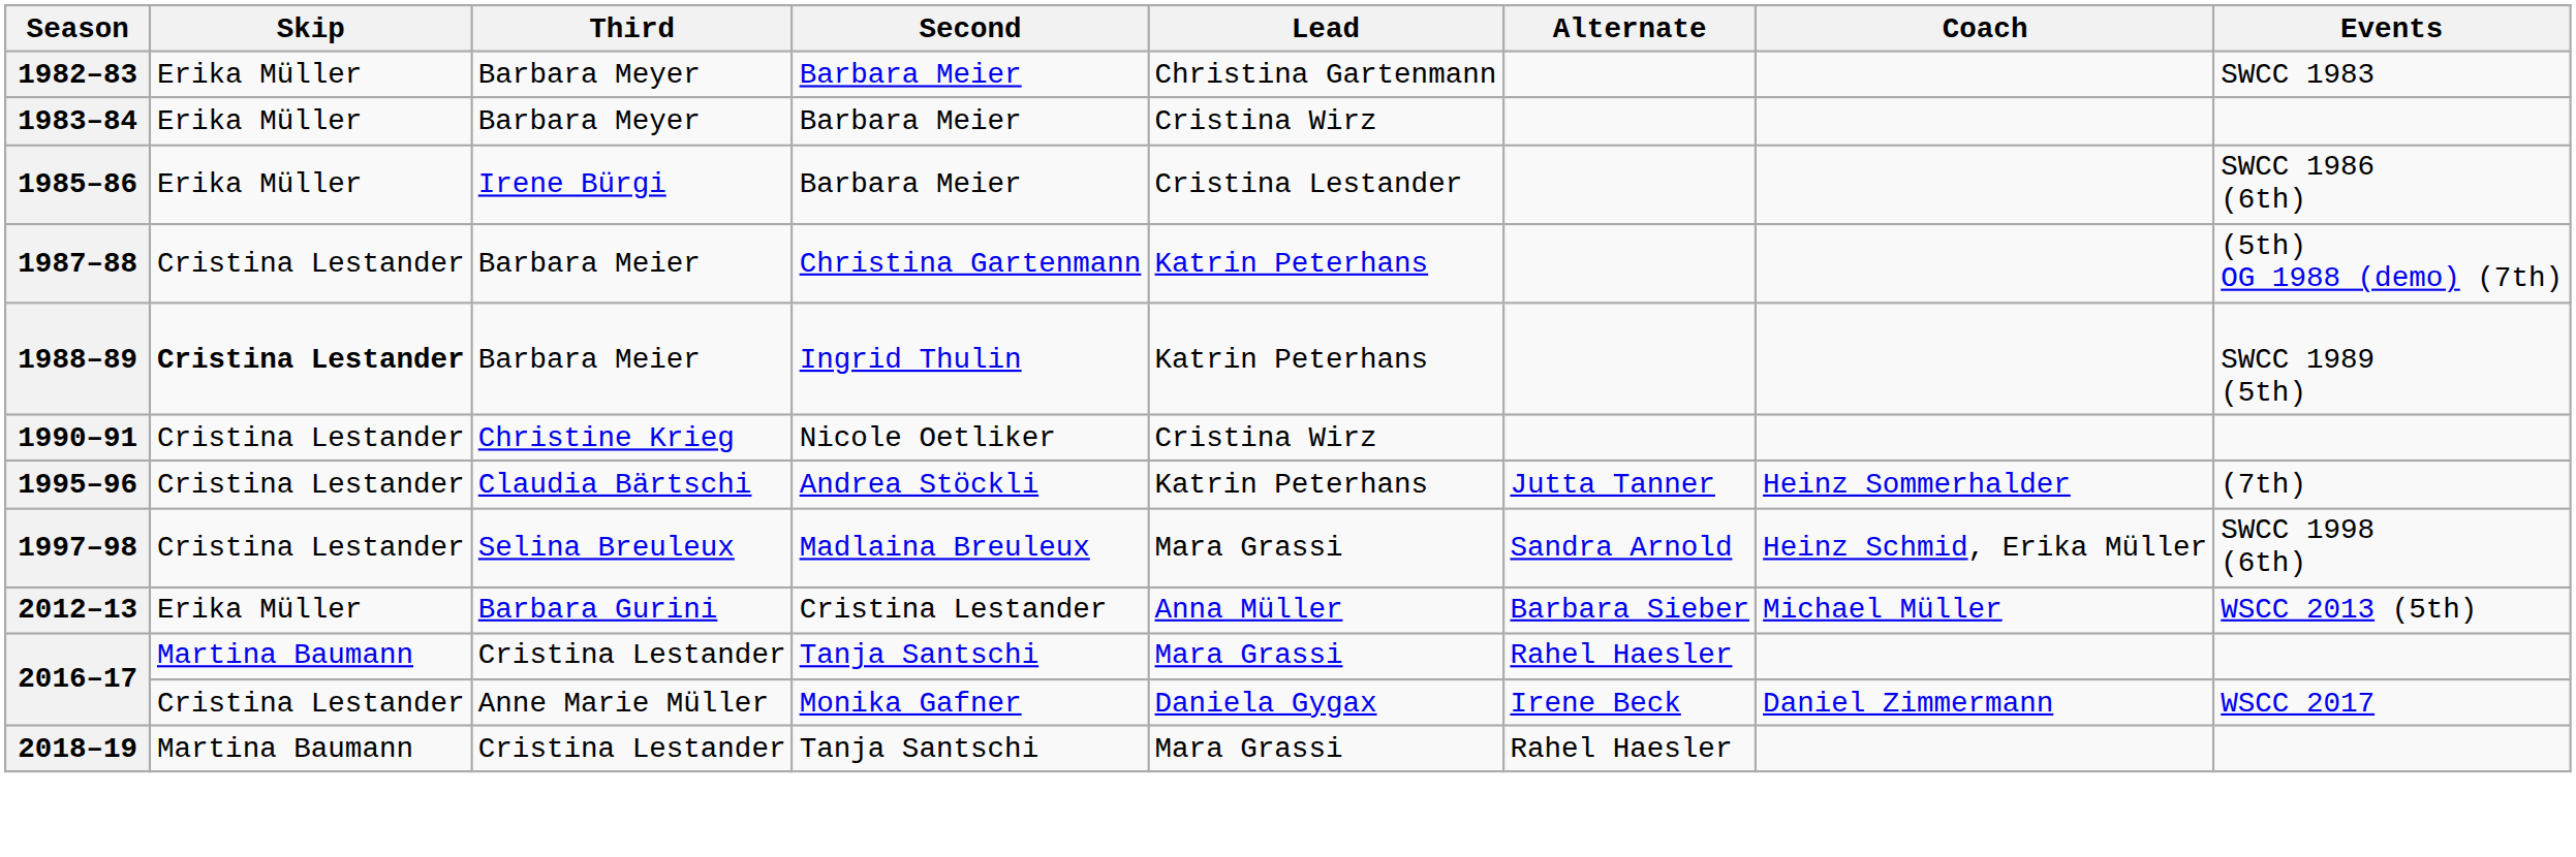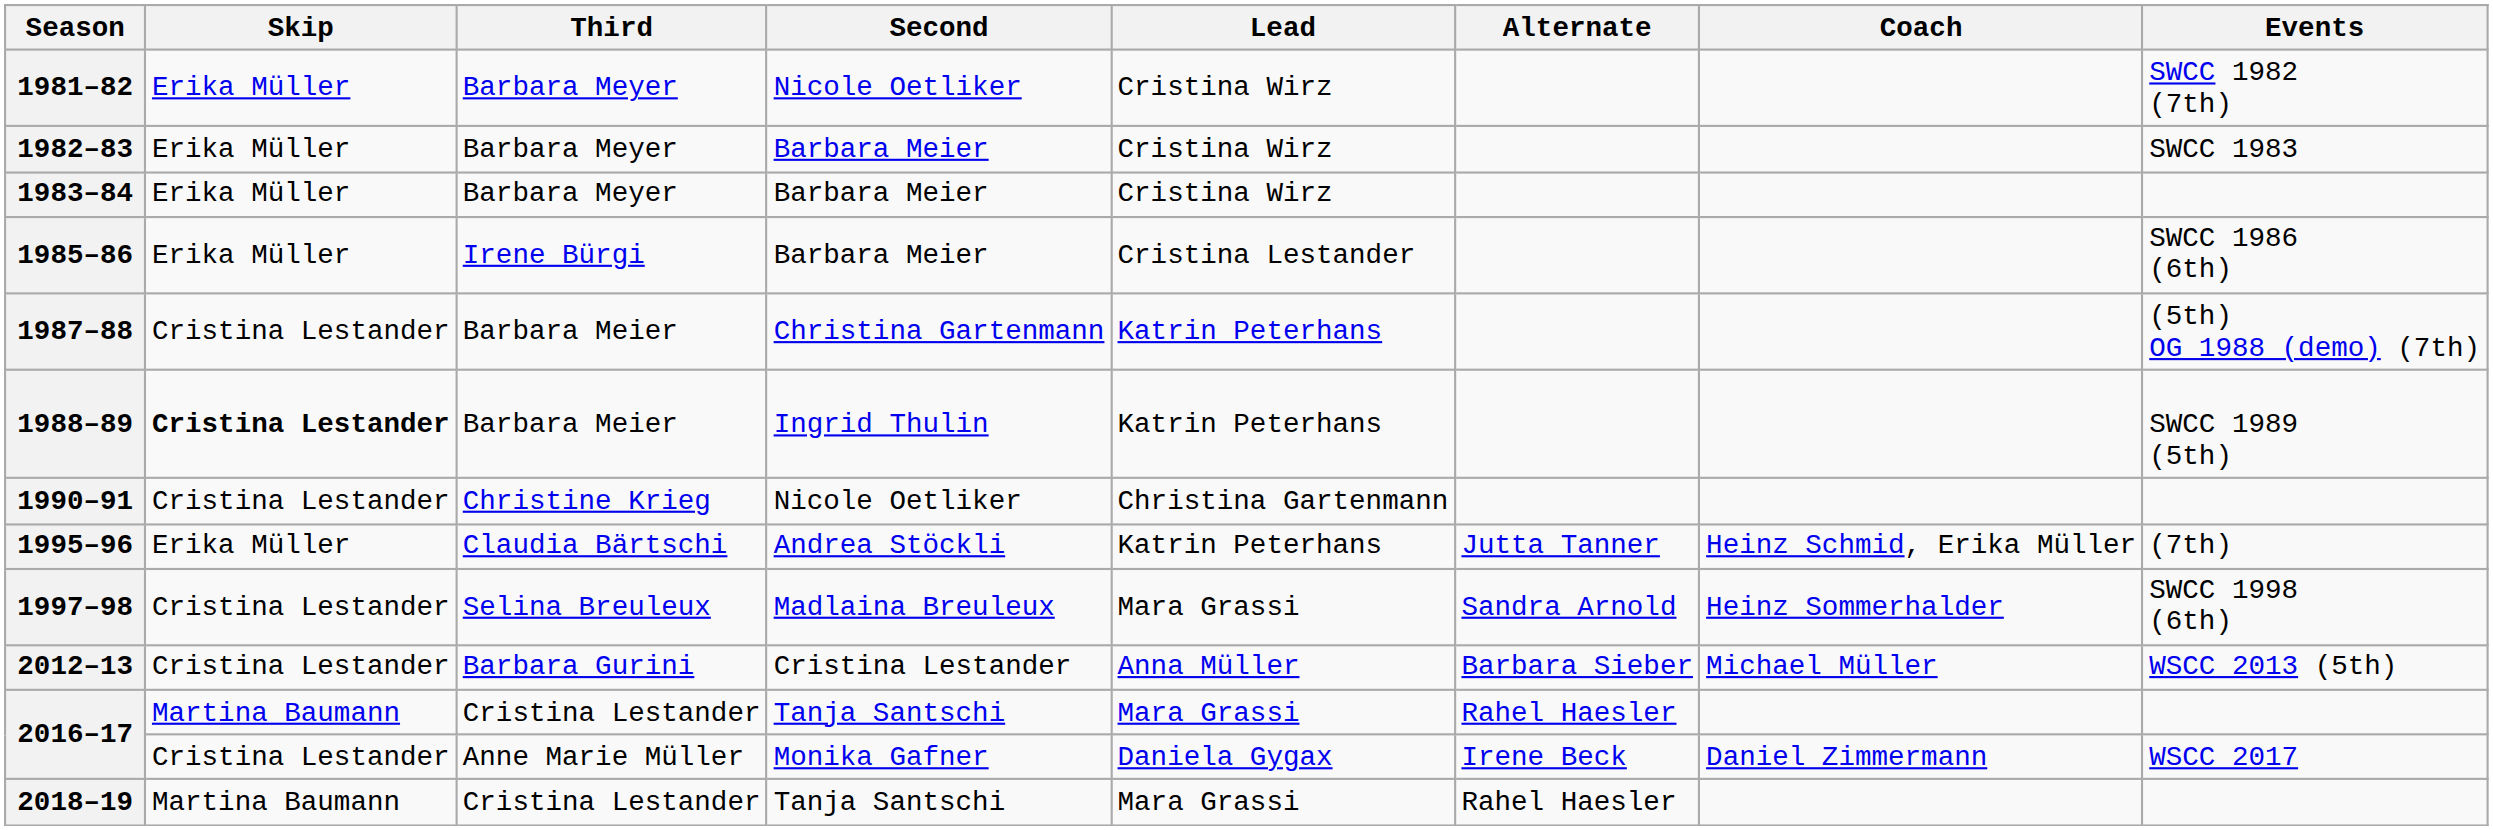+ row: 1981–82 | Erika Müller | Barbara Meyer | Nicole Oetliker | Cristina Wirz | SWCC 1982 (7th)
1982–83 | Lead: Christina Gartenmann -> Cristina Wirz
1990–91 | Lead: Cristina Wirz -> Christina Gartenmann
1995–96 | Skip: Cristina Lestander -> Erika Müller
1995–96 | Coach: Heinz Sommerhalder -> Heinz Schmid, Erika Müller
1997–98 | Coach: Heinz Schmid, Erika Müller -> Heinz Sommerhalder
2012–13 | Skip: Erika Müller -> Cristina Lestander
